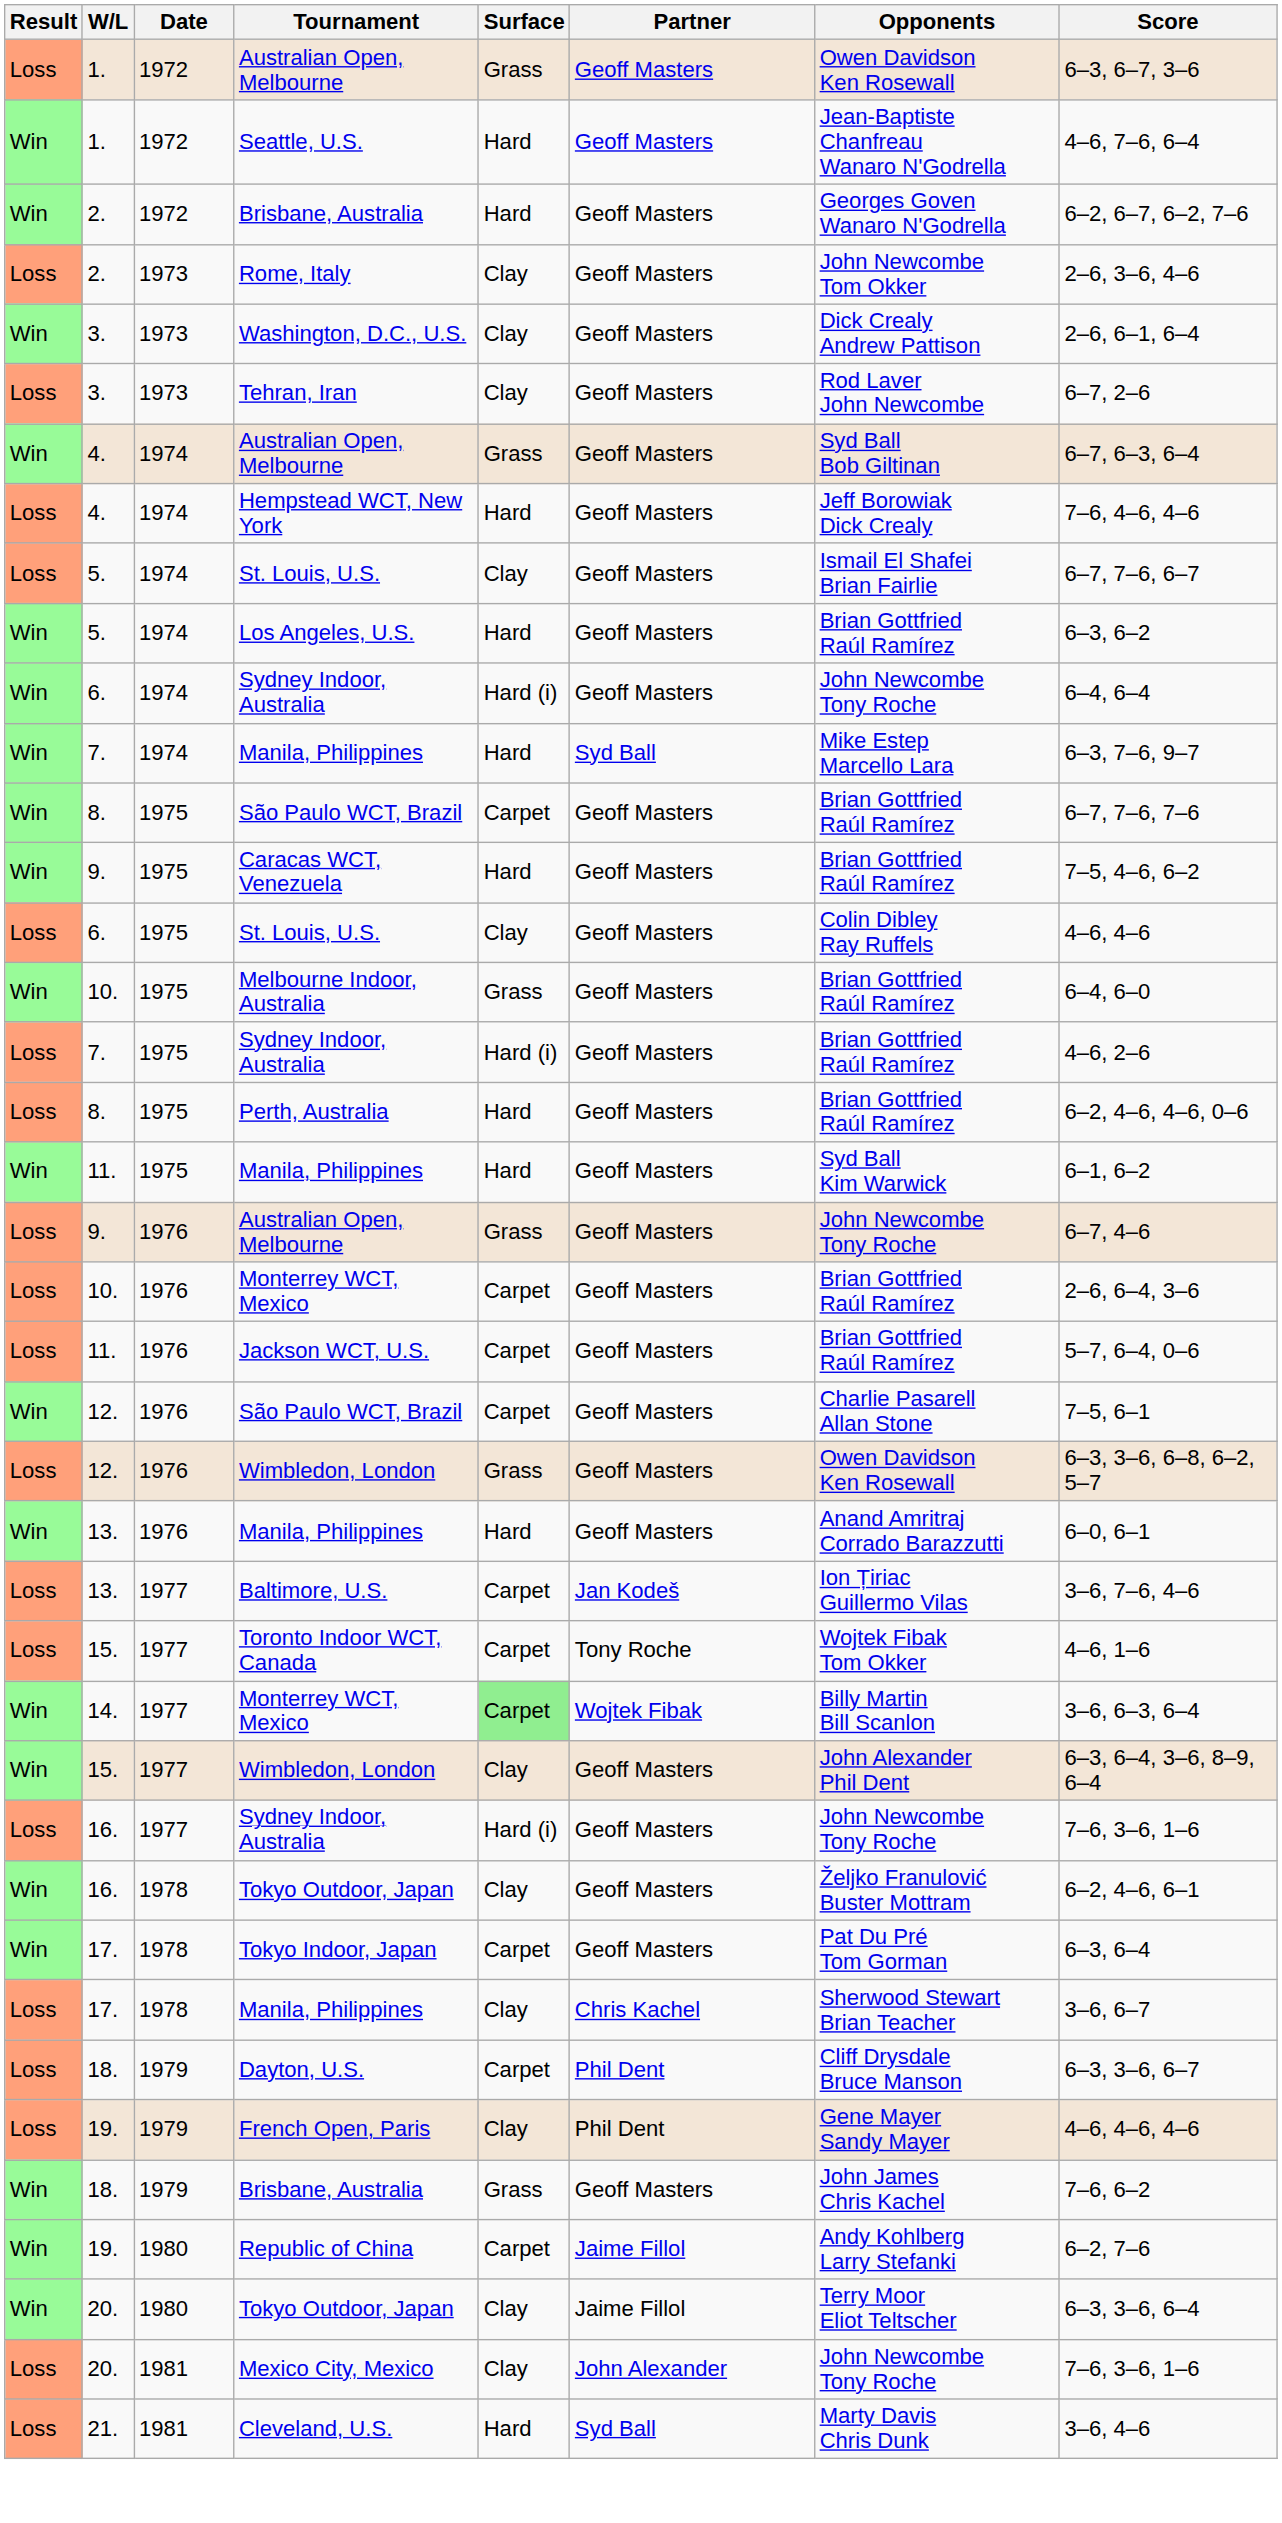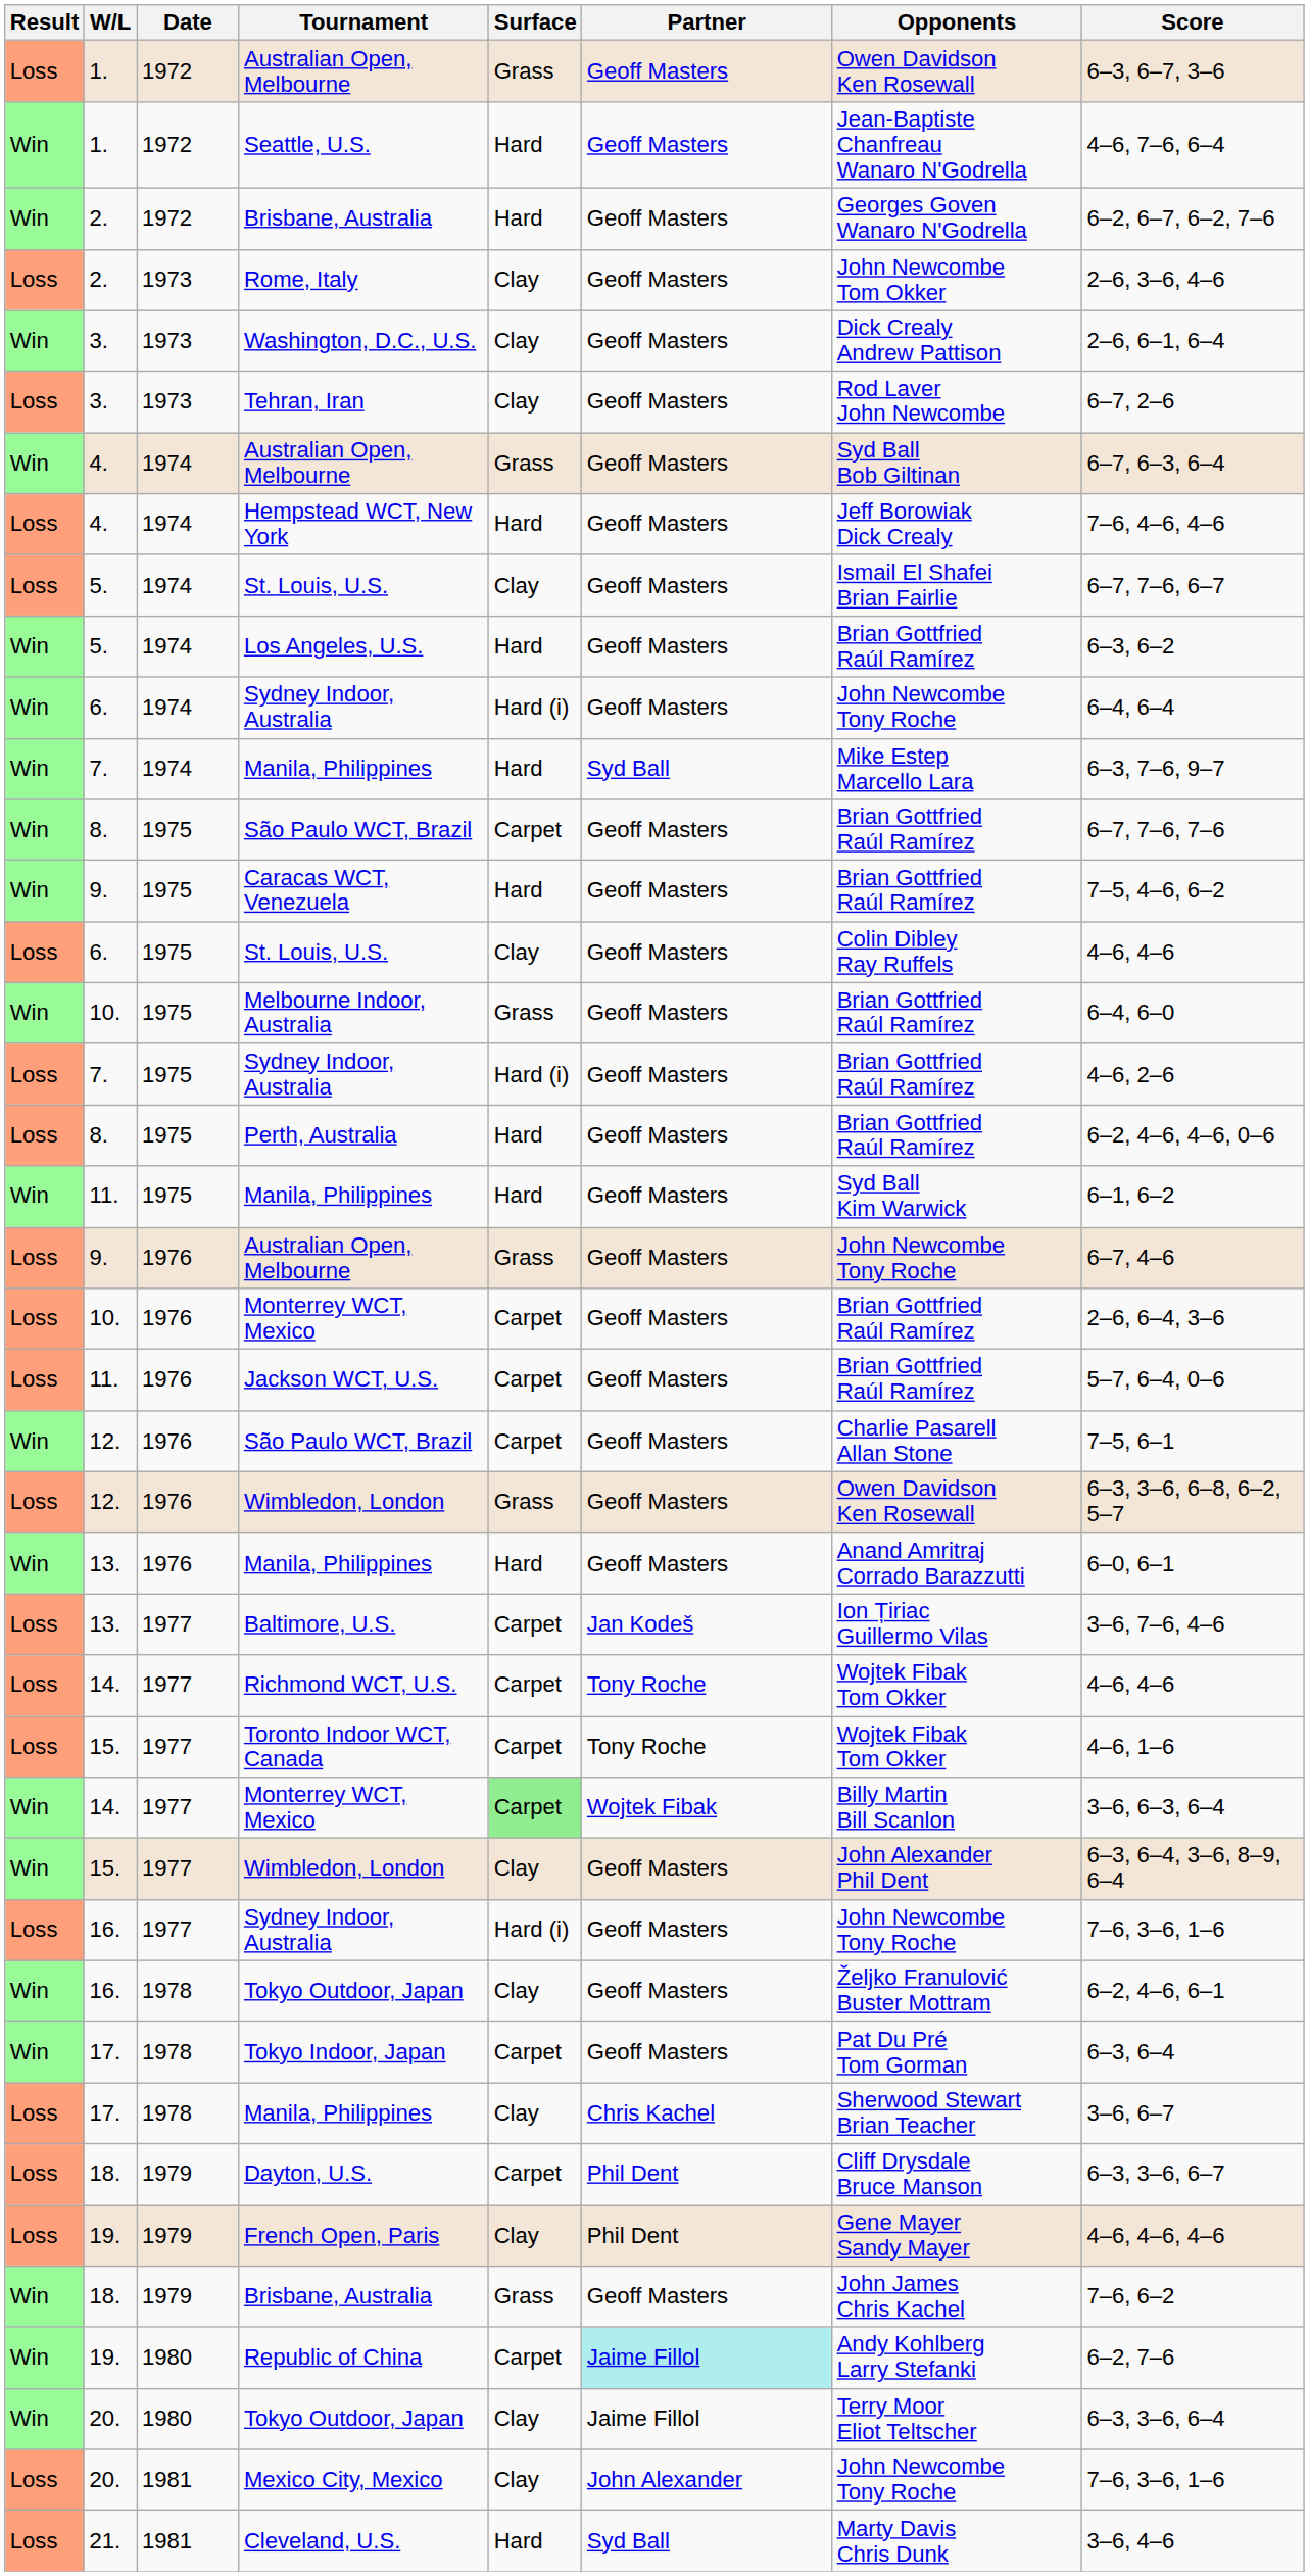+ row: Loss | 14. | 1977 | Richmond WCT, U.S. | Carpet | Tony Roche | Wojtek Fibak Tom Okker | 4–6, 4–6
Republic of China | Partner: no background -> paleturquoise background
